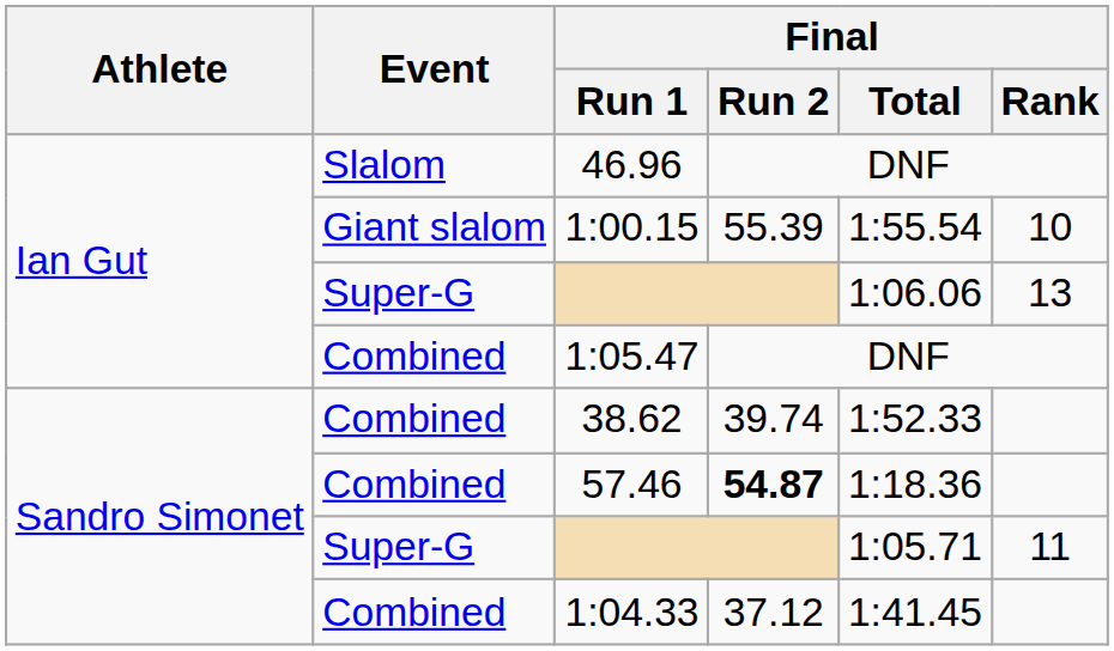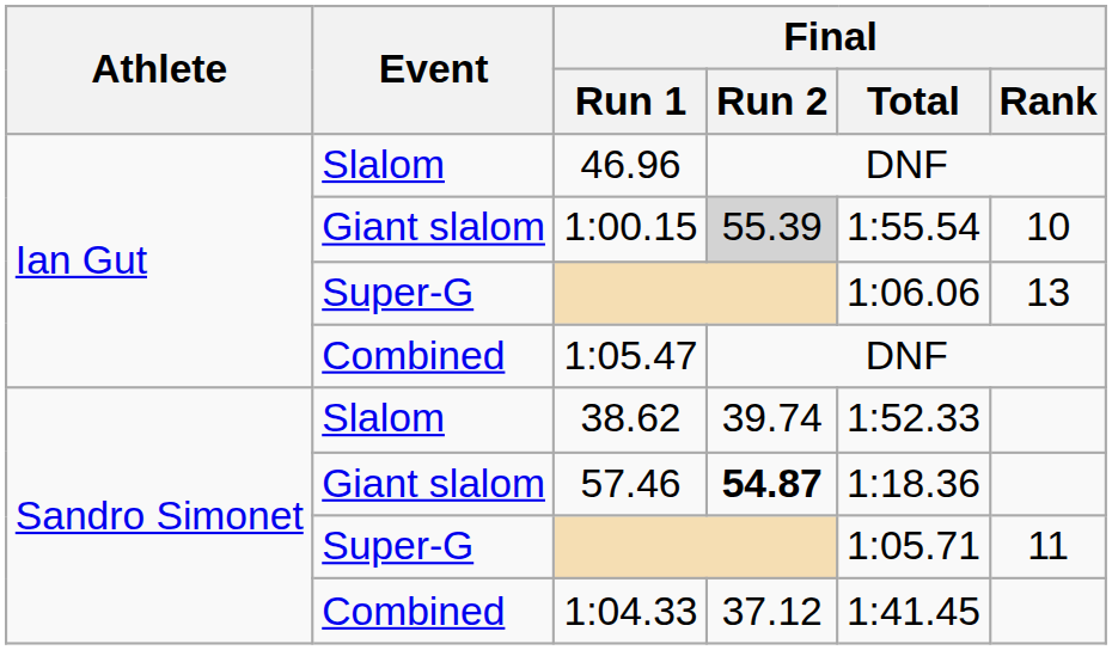1:00.15 | Final / Run 2: no background -> lightgrey background
38.62 | Event: Combined -> Slalom
57.46 | Event: Combined -> Giant slalom
